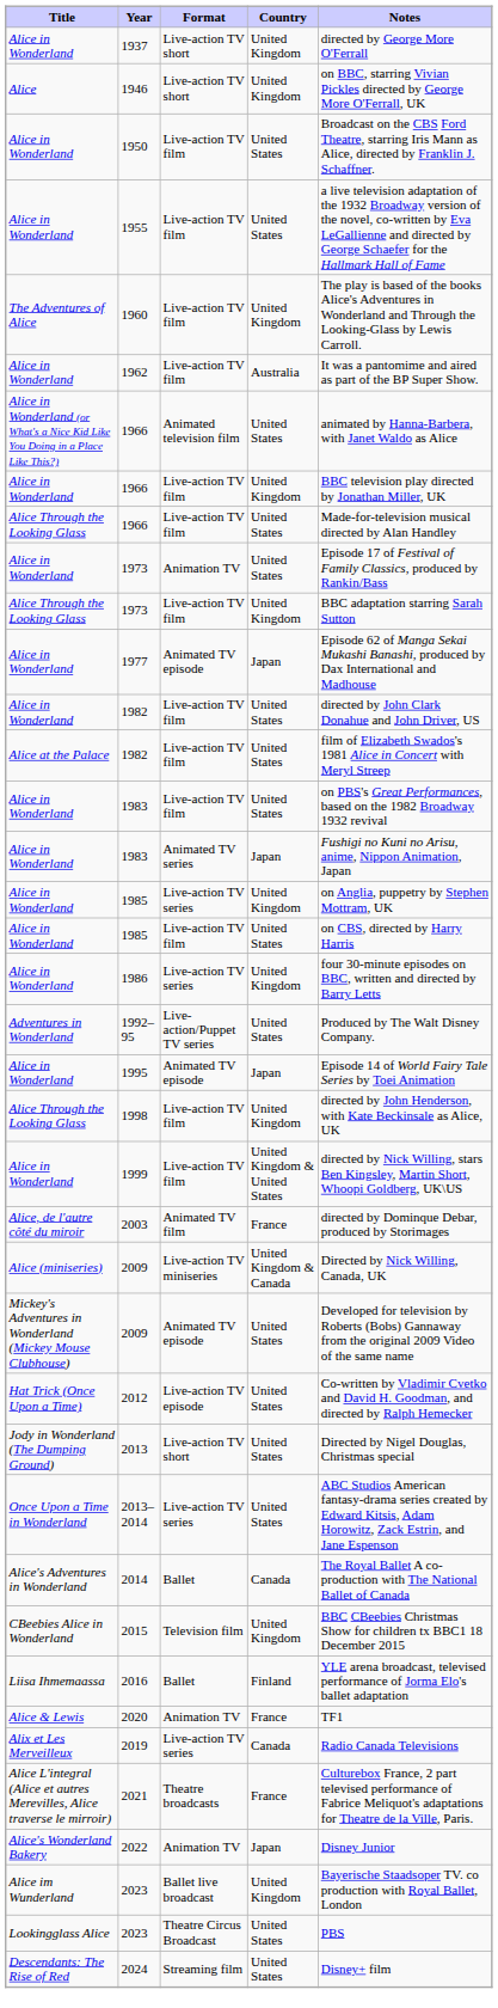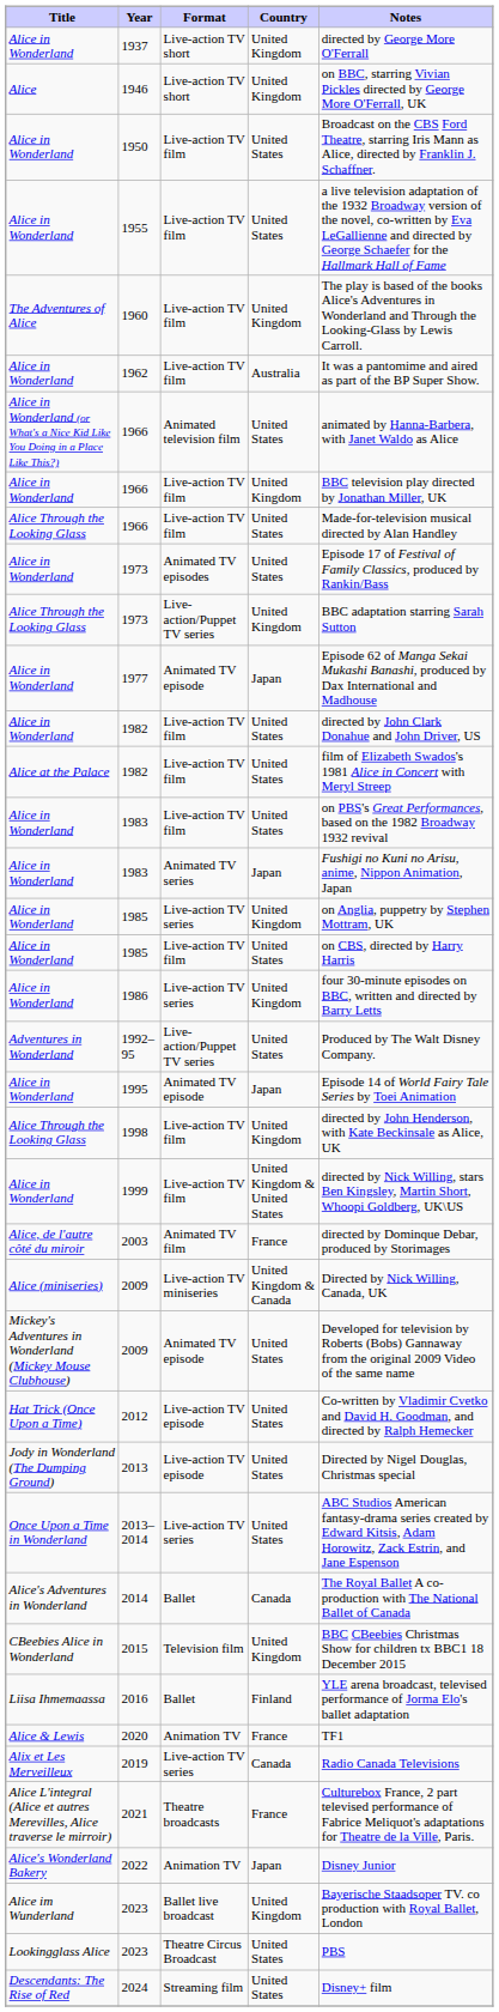Alice in Wonderland / 1973 | Format: Animation TV -> Animated TV episodes
Alice Through the Looking Glass / 1973 | Format: Live-action TV film -> Live-action/Puppet TV series
2013 | Format: Live-action TV short -> Live-action TV episode
